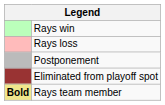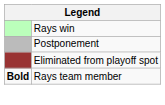- row: Rays loss
Rays team member | column 1: khaki background -> no background
